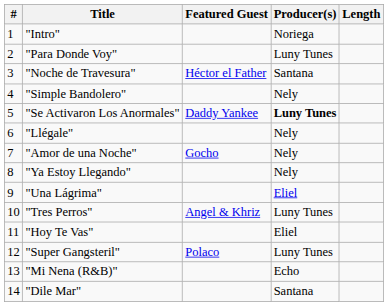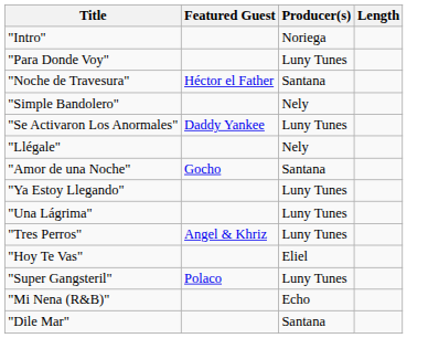- column: # | 1 | 2 | 3 | 4 | 5 | 6 | 7 | 8 | 9 | 10 | 11 | 12 | 13 | 14
"Se Activaron Los Anormales" | Producer(s): bold -> normal
"Amor de una Noche" | Producer(s): Nely -> Santana
"Ya Estoy Llegando" | Producer(s): Nely -> Luny Tunes
"Una Lágrima" | Producer(s): Eliel -> Luny Tunes
